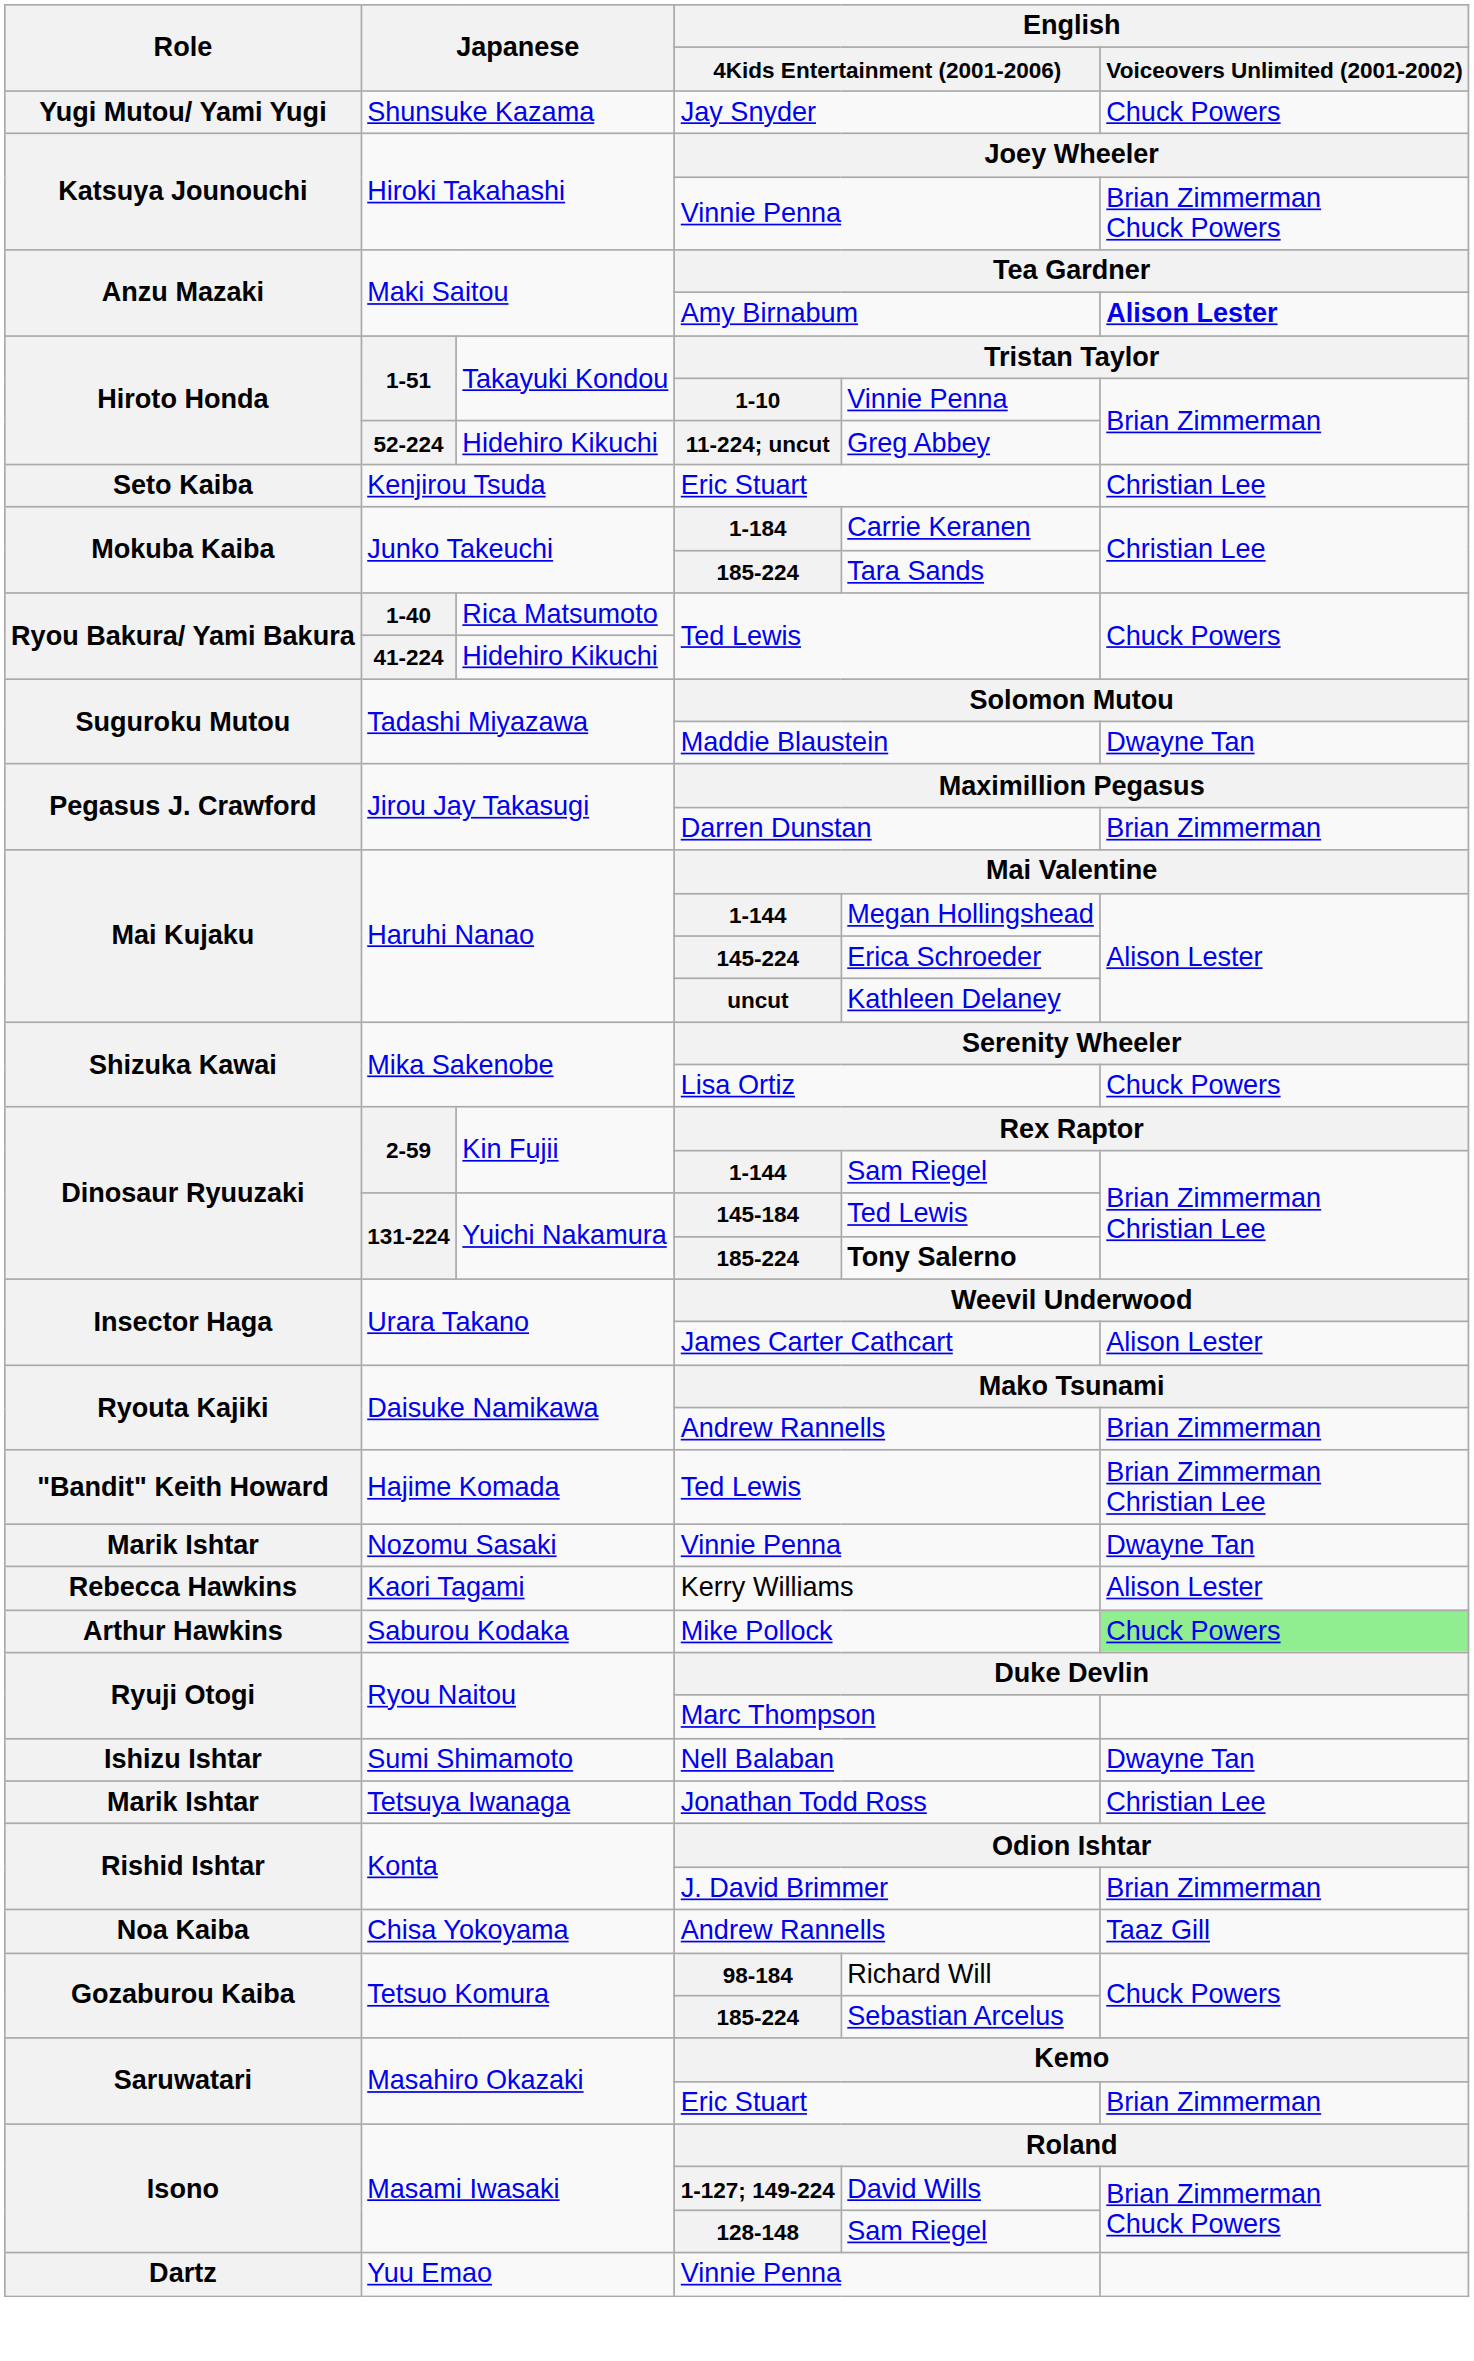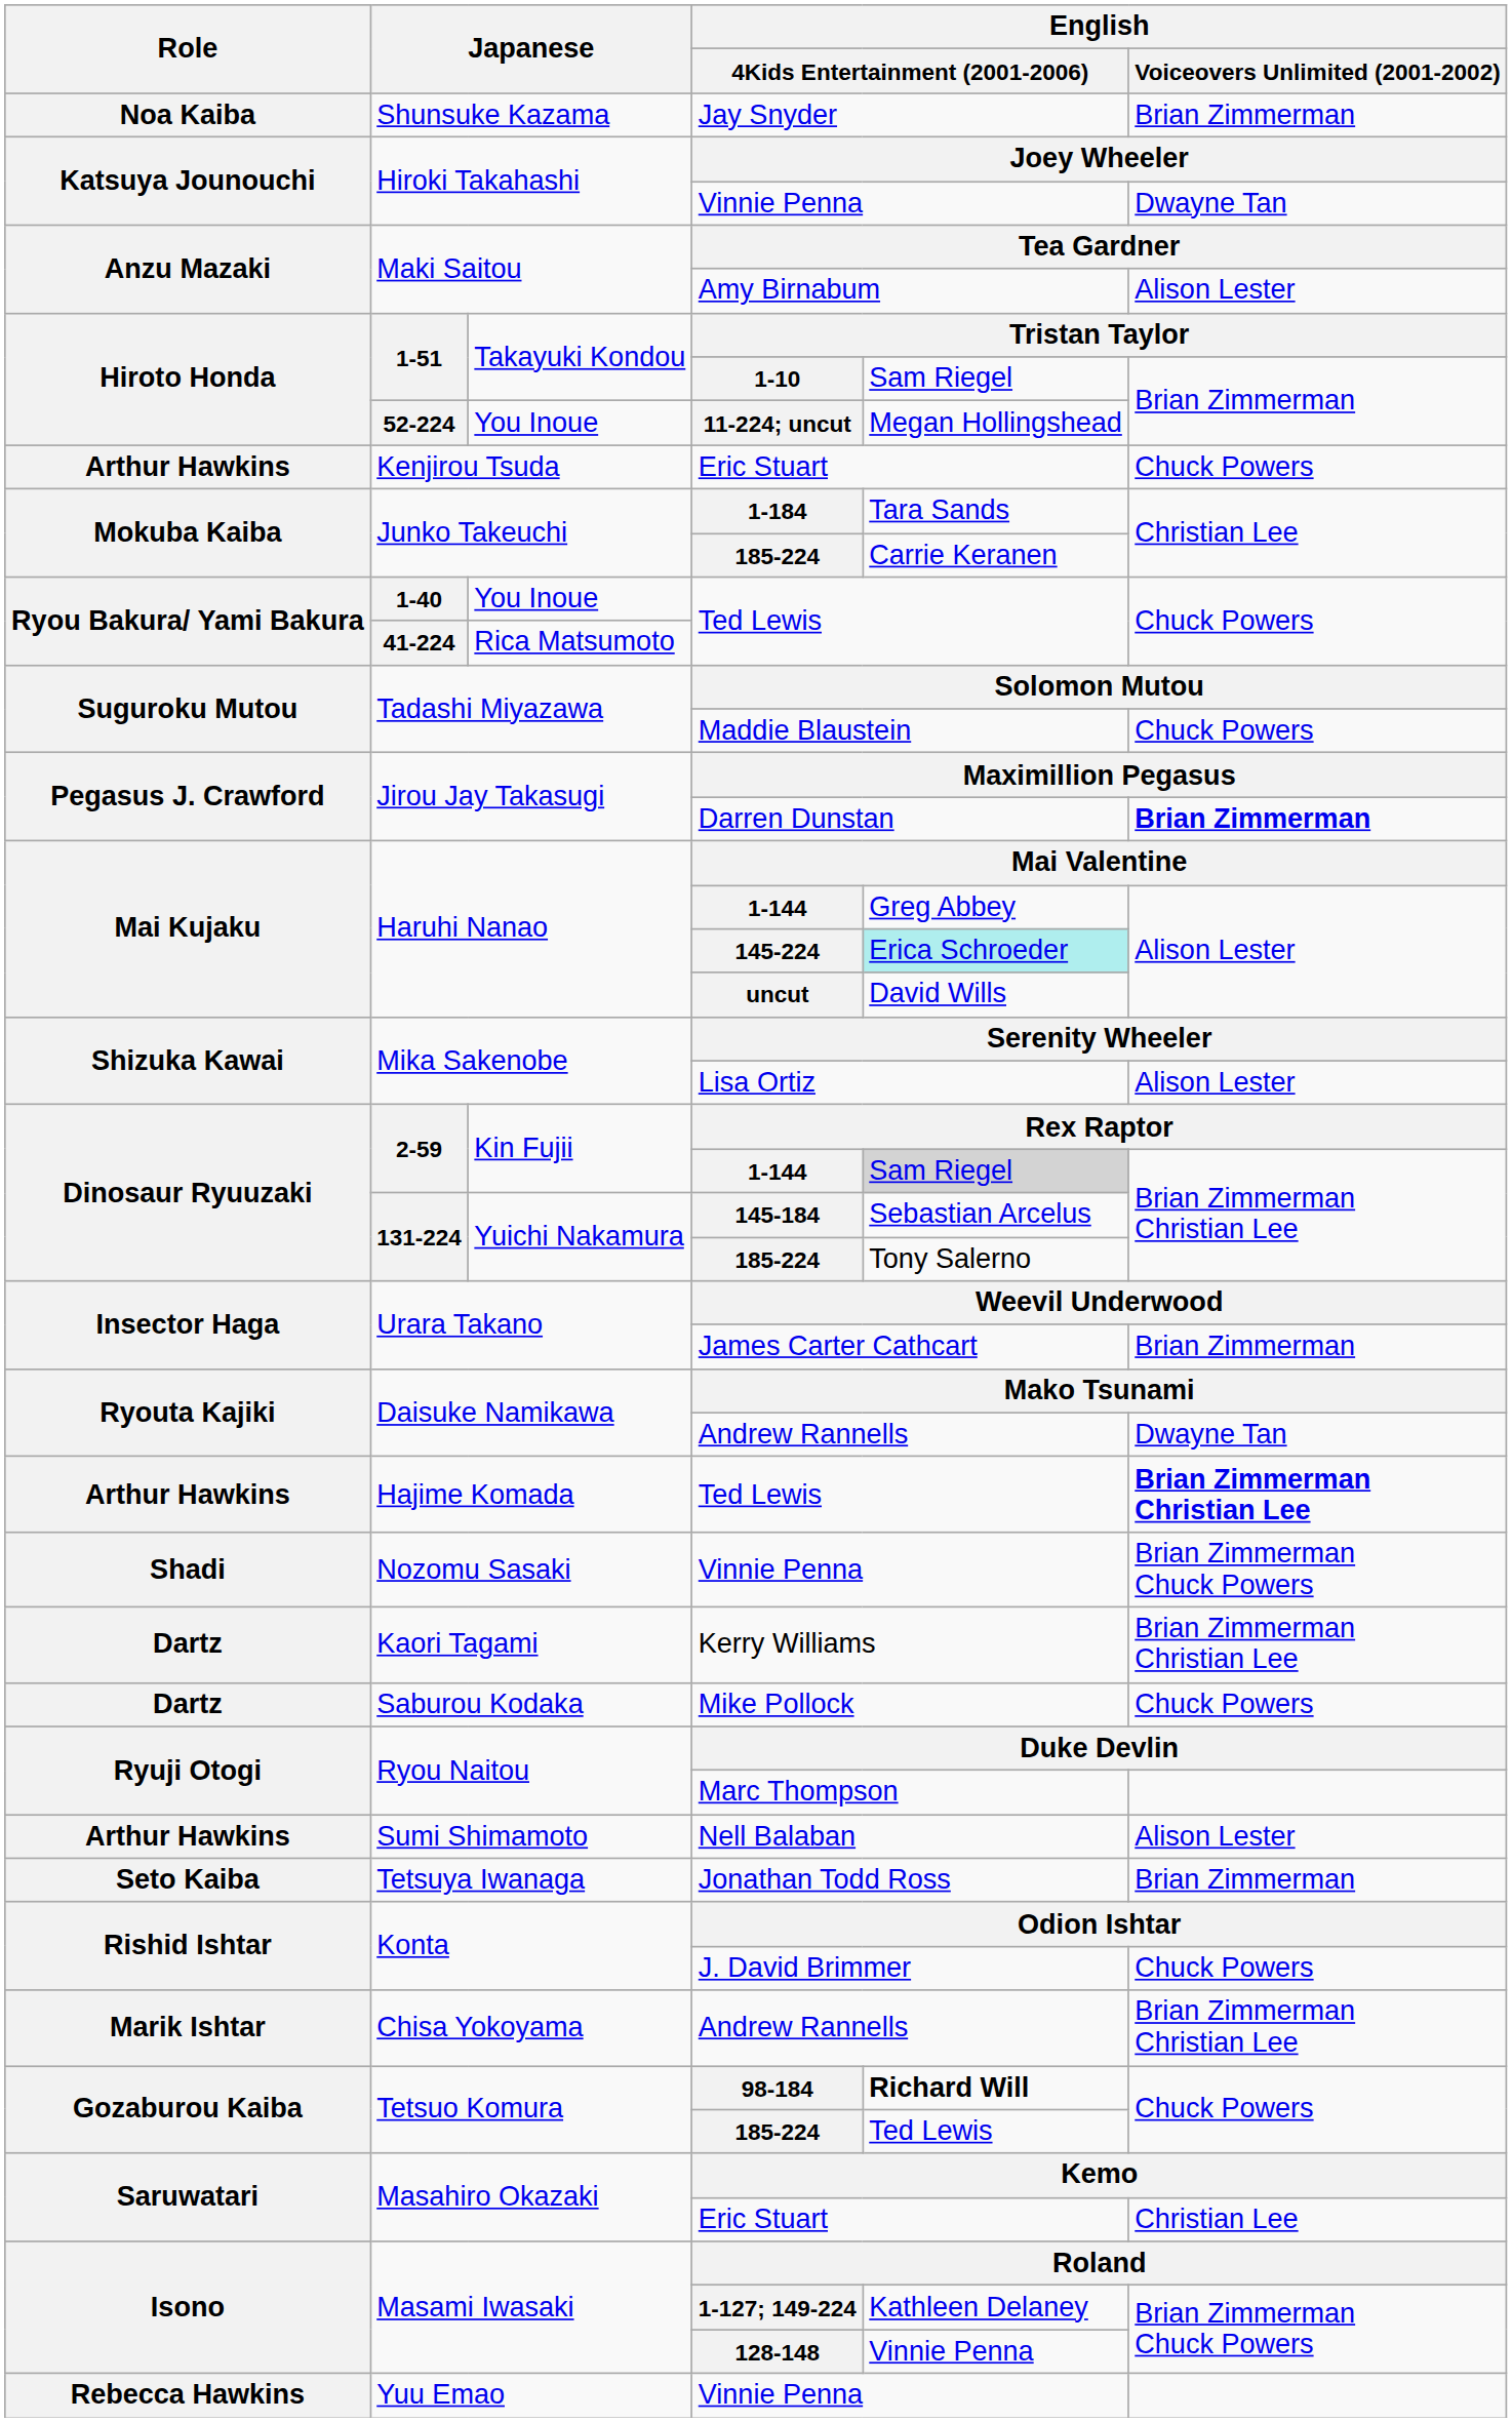Jay Snyder | Role: Yugi Mutou/ Yami Yugi -> Noa Kaiba
Jay Snyder | English / Voiceovers Unlimited (2001-2002): Chuck Powers -> Brian Zimmerman
Hiroki Takahashi / Vinnie Penna | English / Voiceovers Unlimited (2001-2002): Brian Zimmerman Chuck Powers -> Dwayne Tan
Amy Birnabum | English / Voiceovers Unlimited (2001-2002): bold -> normal
1-10 | column 5: Vinnie Penna -> Sam Riegel
11-224; uncut | column 3: Hidehiro Kikuchi -> You Inoue
11-224; uncut | column 5: Greg Abbey -> Megan Hollingshead
Kenjirou Tsuda / Eric Stuart | Role: Seto Kaiba -> Arthur Hawkins
Kenjirou Tsuda / Eric Stuart | English / Voiceovers Unlimited (2001-2002): Christian Lee -> Chuck Powers
1-184 | column 5: Carrie Keranen -> Tara Sands
Junko Takeuchi / 185-224 | column 5: Tara Sands -> Carrie Keranen
1-40 / Ted Lewis | column 3: Rica Matsumoto -> You Inoue
41-224 / Ted Lewis | column 3: Hidehiro Kikuchi -> Rica Matsumoto
Maddie Blaustein | English / Voiceovers Unlimited (2001-2002): Dwayne Tan -> Chuck Powers
Darren Dunstan | English / Voiceovers Unlimited (2001-2002): normal -> bold
Haruhi Nanao / 1-144 | column 5: Megan Hollingshead -> Greg Abbey
145-224 | column 5: no background -> paleturquoise background
uncut | column 5: Kathleen Delaney -> David Wills
Lisa Ortiz | English / Voiceovers Unlimited (2001-2002): Chuck Powers -> Alison Lester
2-59 / 1-144 | column 5: no background -> lightgrey background
145-184 | column 5: Ted Lewis -> Sebastian Arcelus
131-224 / 185-224 | column 5: bold -> normal
James Carter Cathcart | English / Voiceovers Unlimited (2001-2002): Alison Lester -> Brian Zimmerman
Daisuke Namikawa / Andrew Rannells | English / Voiceovers Unlimited (2001-2002): Brian Zimmerman -> Dwayne Tan
Hajime Komada / Ted Lewis | Role: "Bandit" Keith Howard -> Arthur Hawkins
Hajime Komada / Ted Lewis | English / Voiceovers Unlimited (2001-2002): normal -> bold
Nozomu Sasaki / Vinnie Penna | Role: Marik Ishtar -> Shadi
Nozomu Sasaki / Vinnie Penna | English / Voiceovers Unlimited (2001-2002): Dwayne Tan -> Brian Zimmerman Chuck Powers
Kerry Williams | Role: Rebecca Hawkins -> Dartz
Kerry Williams | English / Voiceovers Unlimited (2001-2002): Alison Lester -> Brian Zimmerman Christian Lee
Mike Pollock | Role: Arthur Hawkins -> Dartz
Mike Pollock | English / Voiceovers Unlimited (2001-2002): lightgreen background -> no background
Nell Balaban | Role: Ishizu Ishtar -> Arthur Hawkins
Nell Balaban | English / Voiceovers Unlimited (2001-2002): Dwayne Tan -> Alison Lester
Jonathan Todd Ross | Role: Marik Ishtar -> Seto Kaiba
Jonathan Todd Ross | English / Voiceovers Unlimited (2001-2002): Christian Lee -> Brian Zimmerman
J. David Brimmer | English / Voiceovers Unlimited (2001-2002): Brian Zimmerman -> Chuck Powers
Chisa Yokoyama / Andrew Rannells | Role: Noa Kaiba -> Marik Ishtar
Chisa Yokoyama / Andrew Rannells | English / Voiceovers Unlimited (2001-2002): Taaz Gill -> Brian Zimmerman Christian Lee
98-184 | column 5: normal -> bold
Tetsuo Komura / 185-224 | column 5: Sebastian Arcelus -> Ted Lewis
Masahiro Okazaki / Eric Stuart | English / Voiceovers Unlimited (2001-2002): Brian Zimmerman -> Christian Lee
1-127; 149-224 | column 5: David Wills -> Kathleen Delaney
128-148 | column 5: Sam Riegel -> Vinnie Penna
Yuu Emao / Vinnie Penna | Role: Dartz -> Rebecca Hawkins
